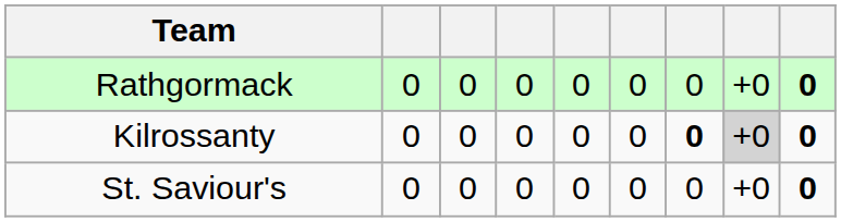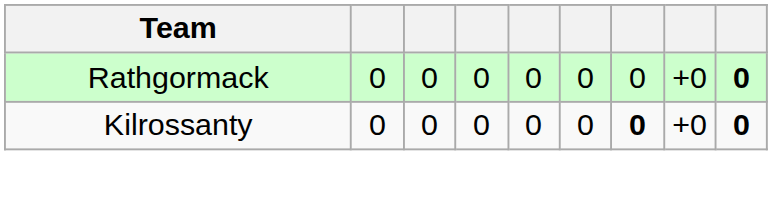Kilrossanty | column 8: lightgrey background -> no background
- row: St. Saviour's | 0 | 0 | 0 | 0 | 0 | 0 | +0 | 0
